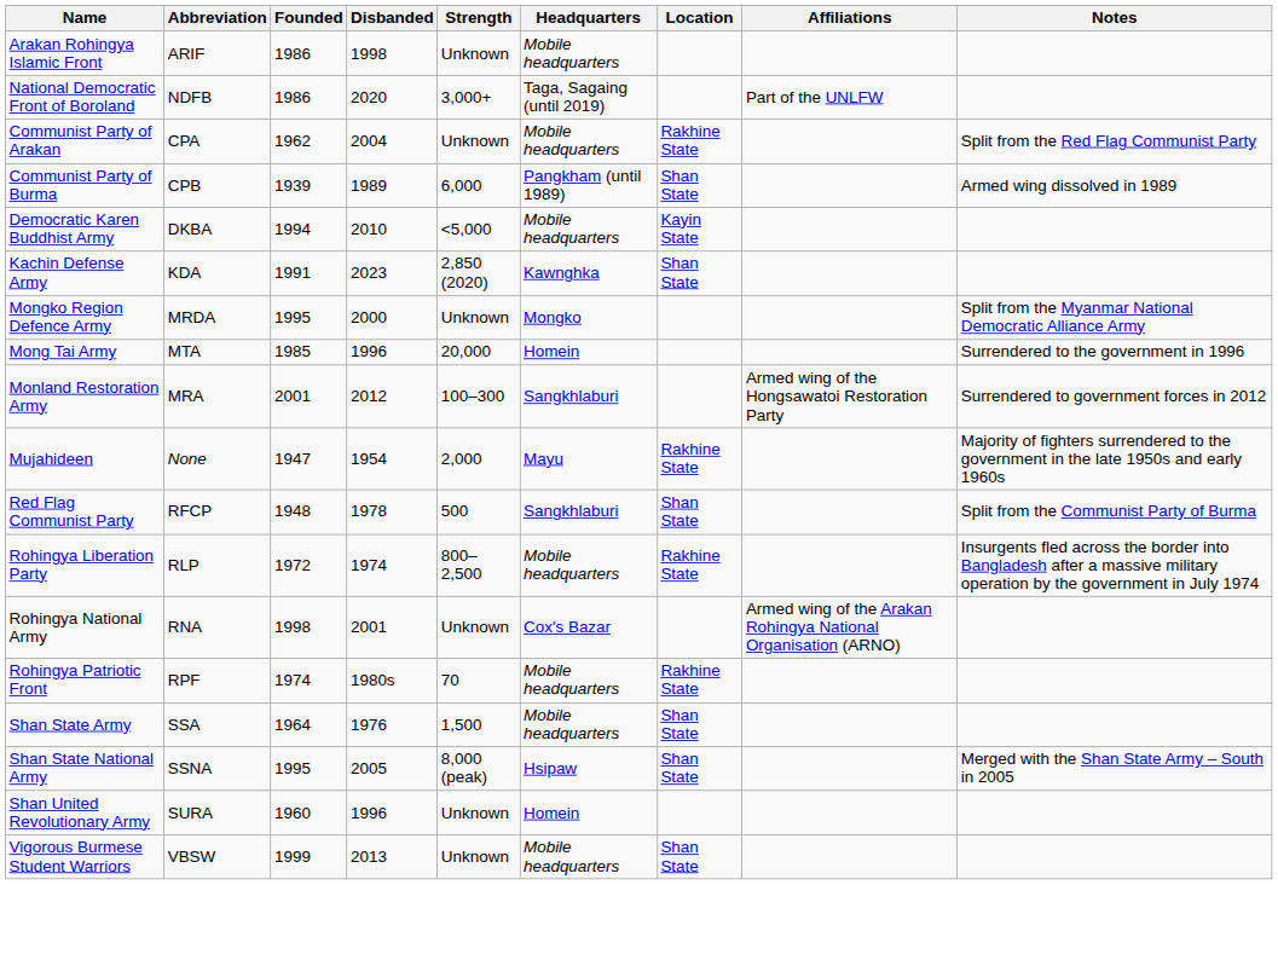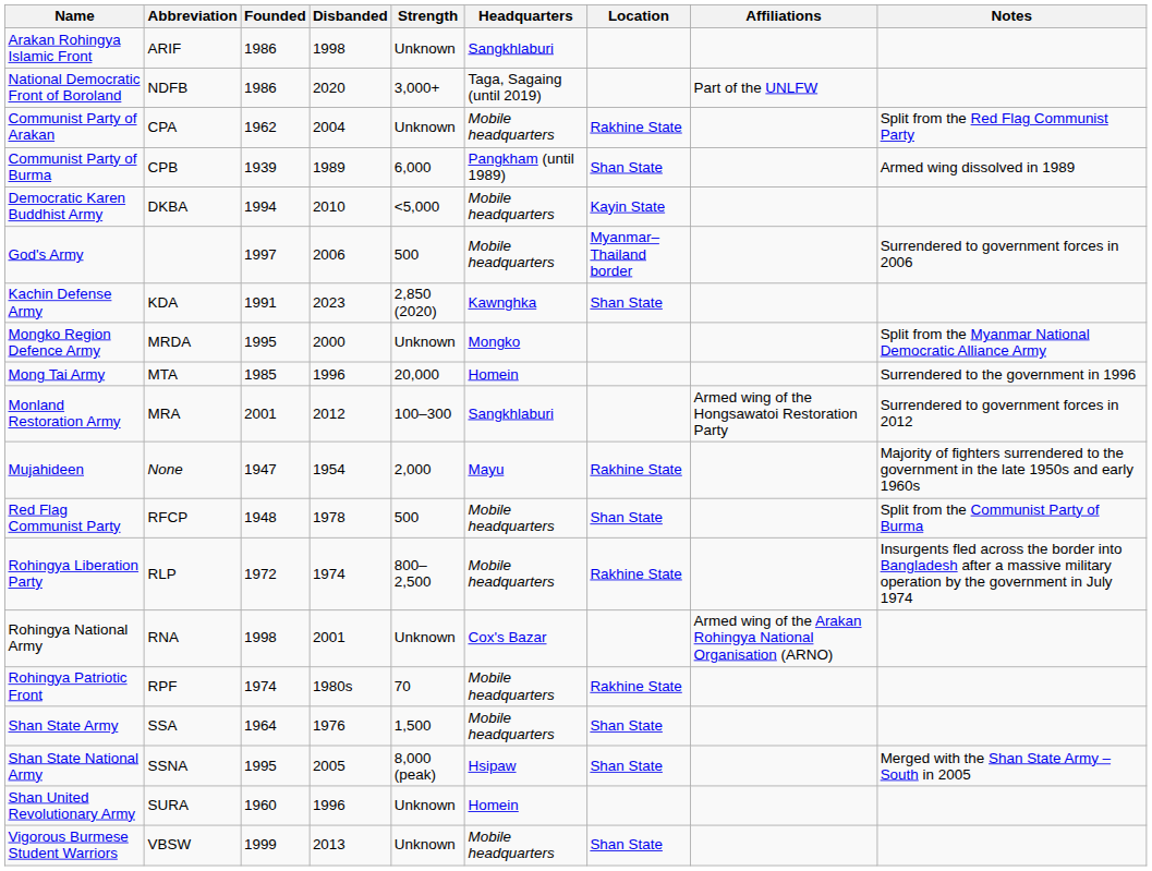Arakan Rohingya Islamic Front | Headquarters: Mobile headquarters -> Sangkhlaburi
+ row: God's Army | 1997 | 2006 | 500 | Mobile headquarters | Myanmar–Thailand border | Surrendered to government forces in 2006
Red Flag Communist Party | Headquarters: Sangkhlaburi -> Mobile headquarters
